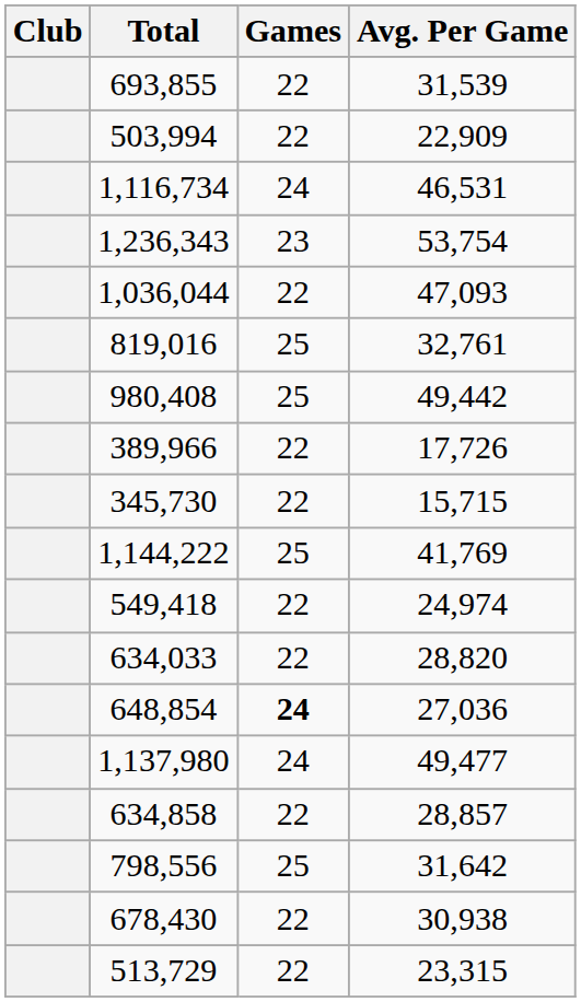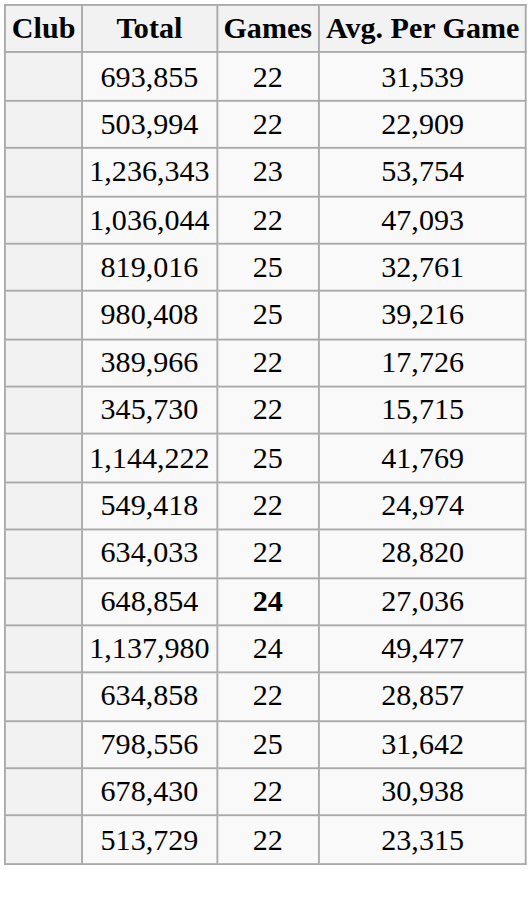- row: 1,116,734 | 24 | 46,531
980,408 | Avg. Per Game: 49,442 -> 39,216
